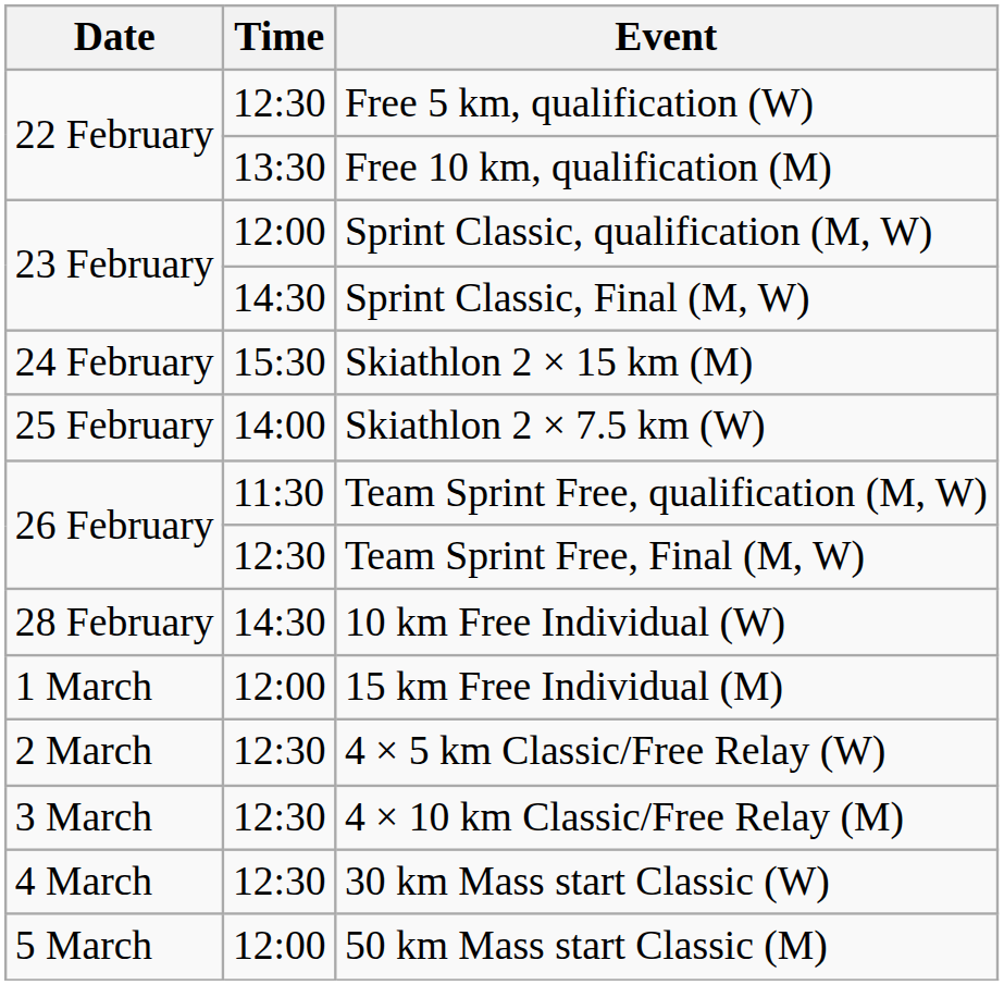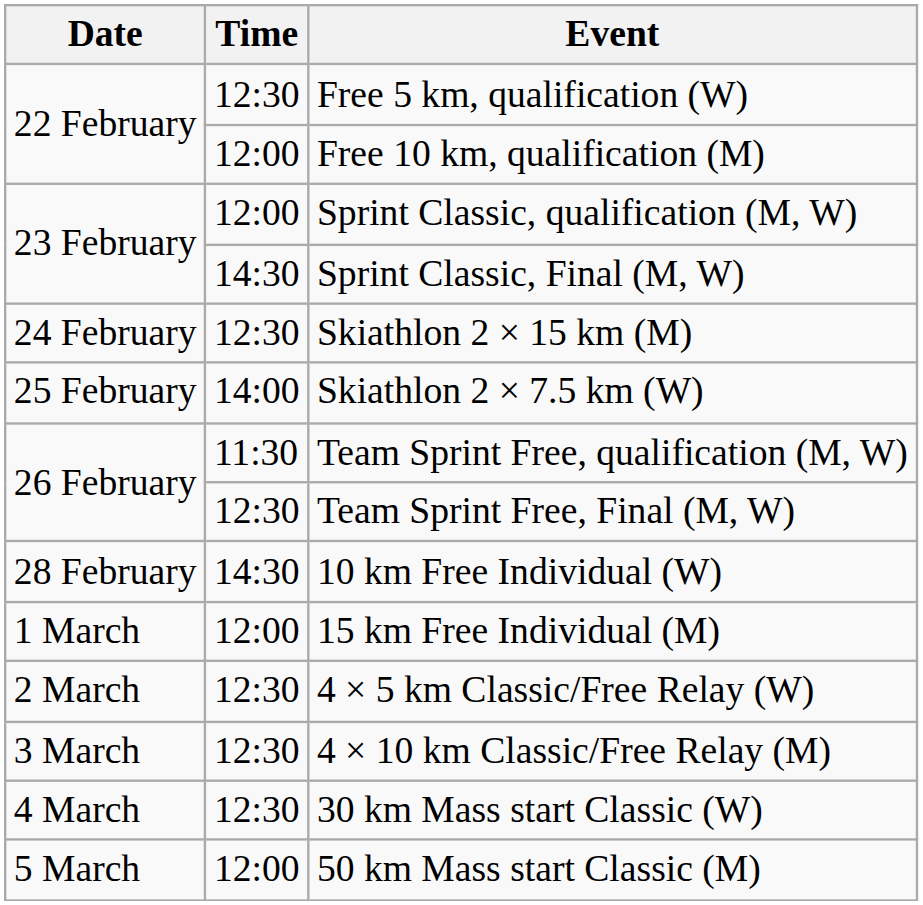Free 10 km, qualification (M) | Time: 13:30 -> 12:00
Skiathlon 2 × 15 km (M) | Time: 15:30 -> 12:30
